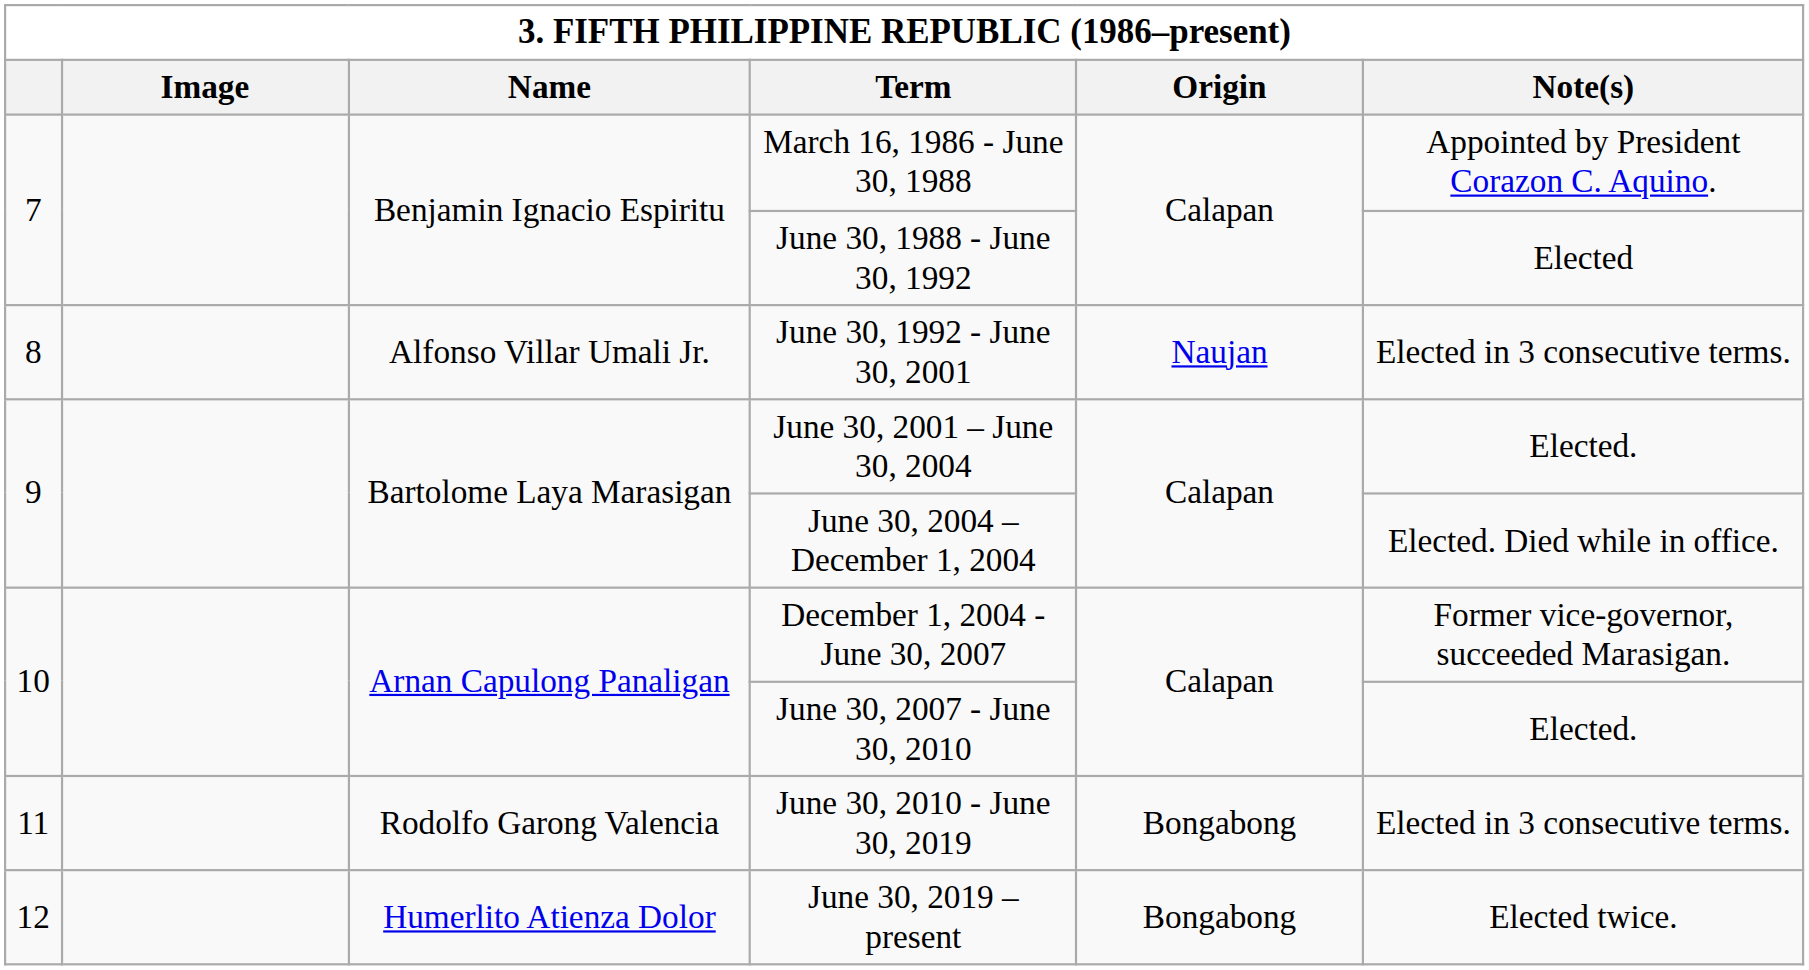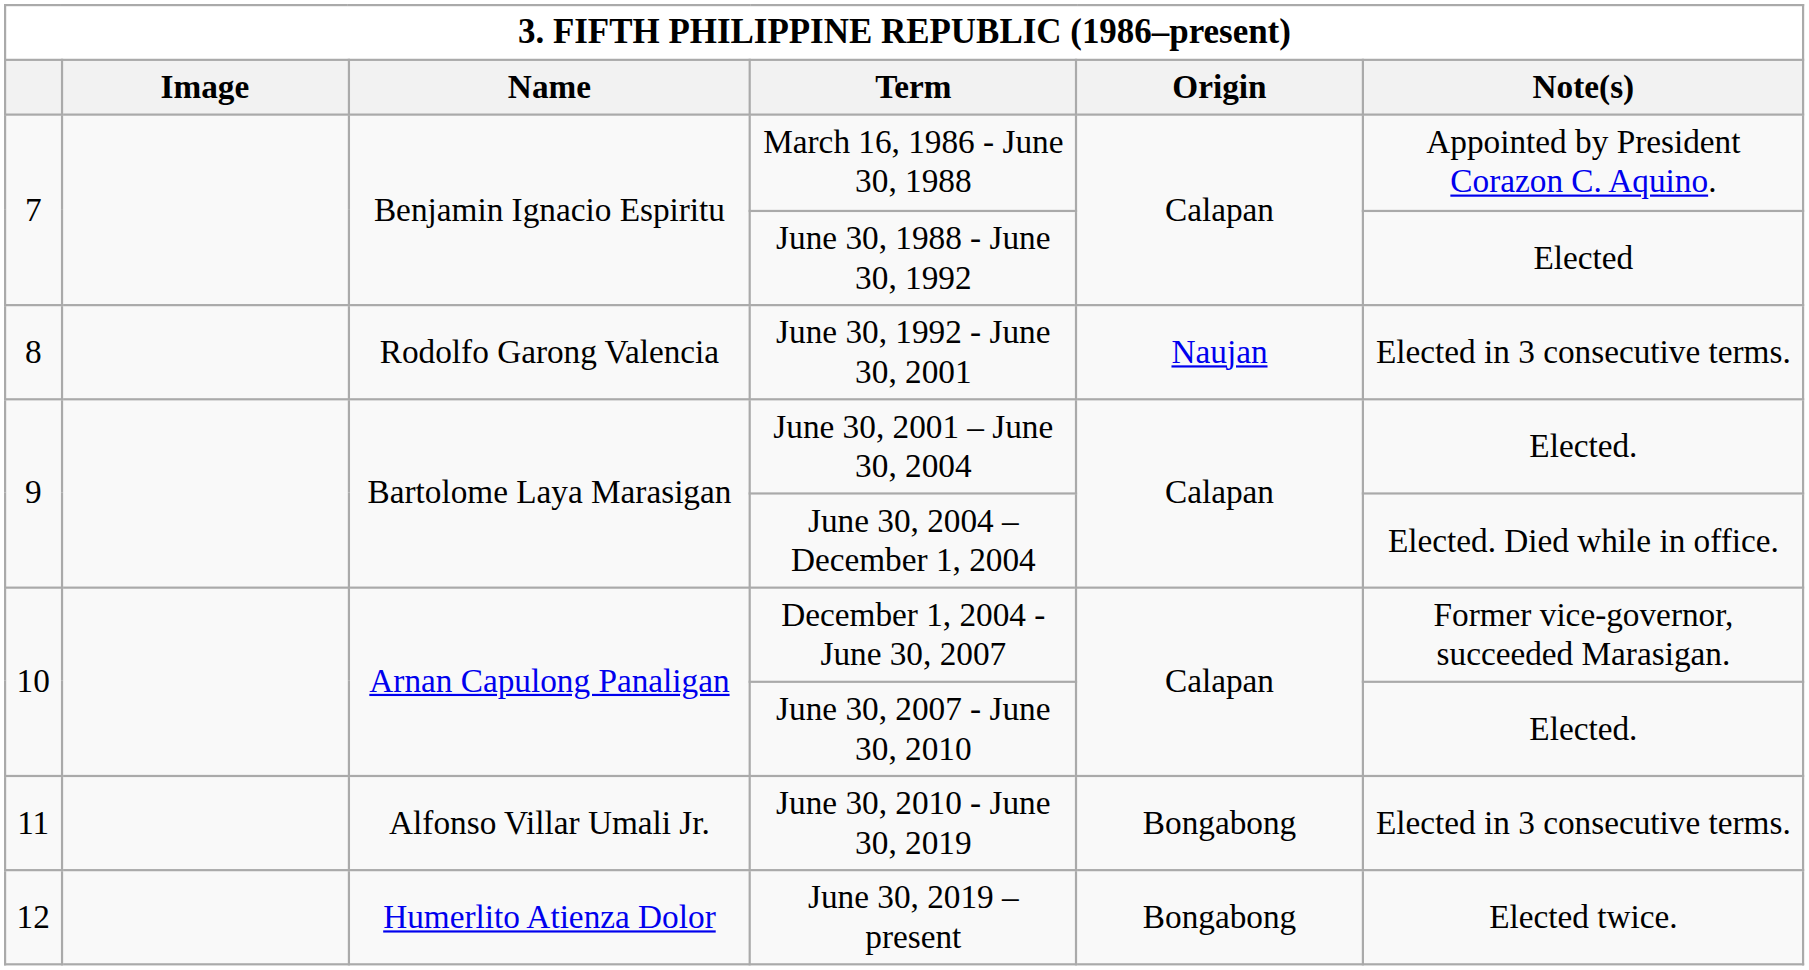June 30, 1992 - June 30, 2001 | Name: Alfonso Villar Umali Jr. -> Rodolfo Garong Valencia
June 30, 2010 - June 30, 2019 | Name: Rodolfo Garong Valencia -> Alfonso Villar Umali Jr.
